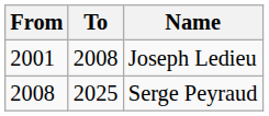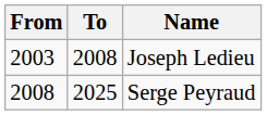Joseph Ledieu | From: 2001 -> 2003
